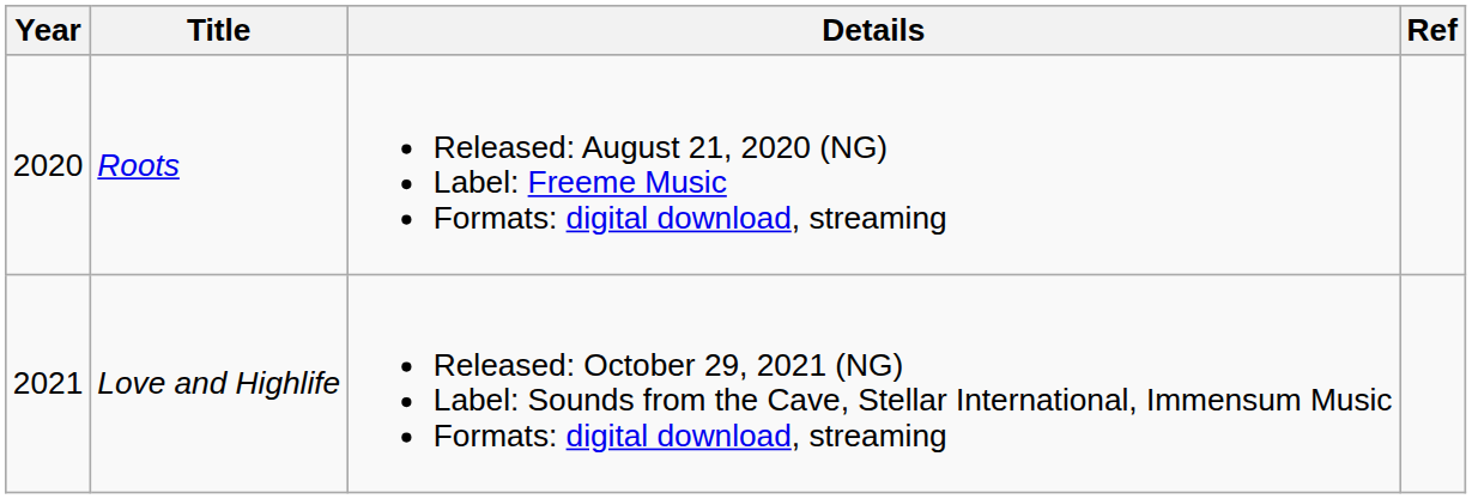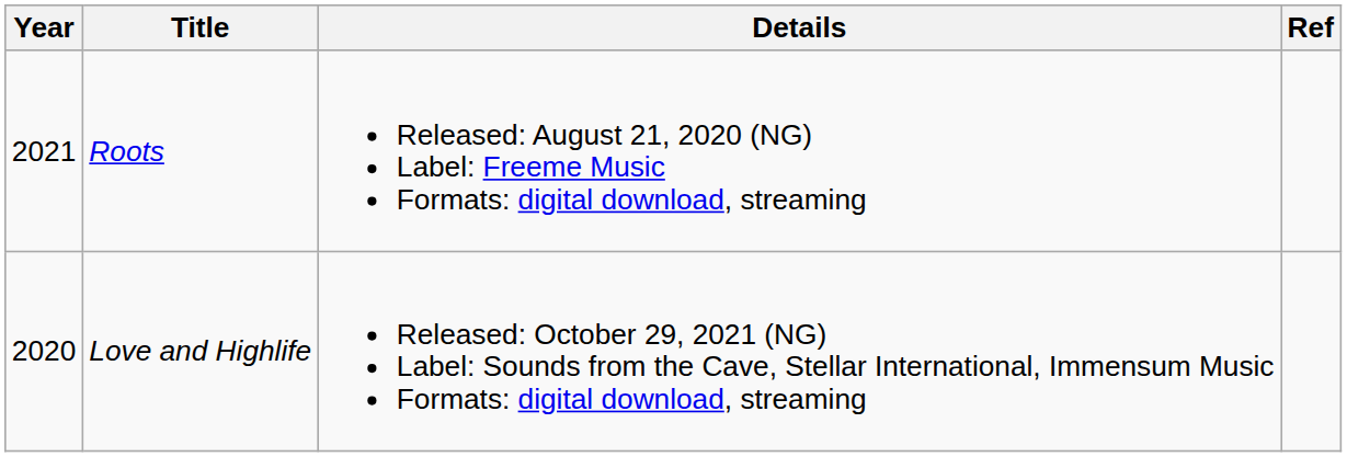Roots | Year: 2020 -> 2021
Love and Highlife | Year: 2021 -> 2020
